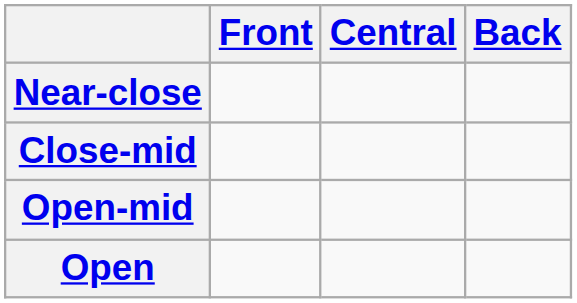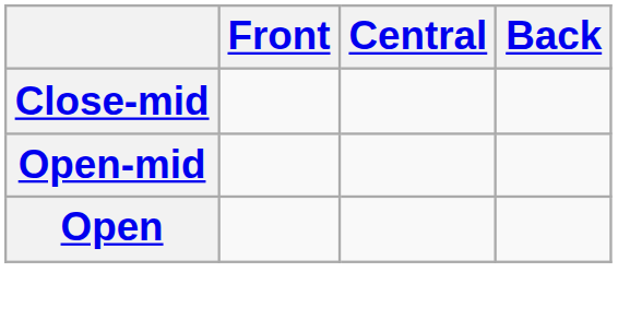- row: Near-close
